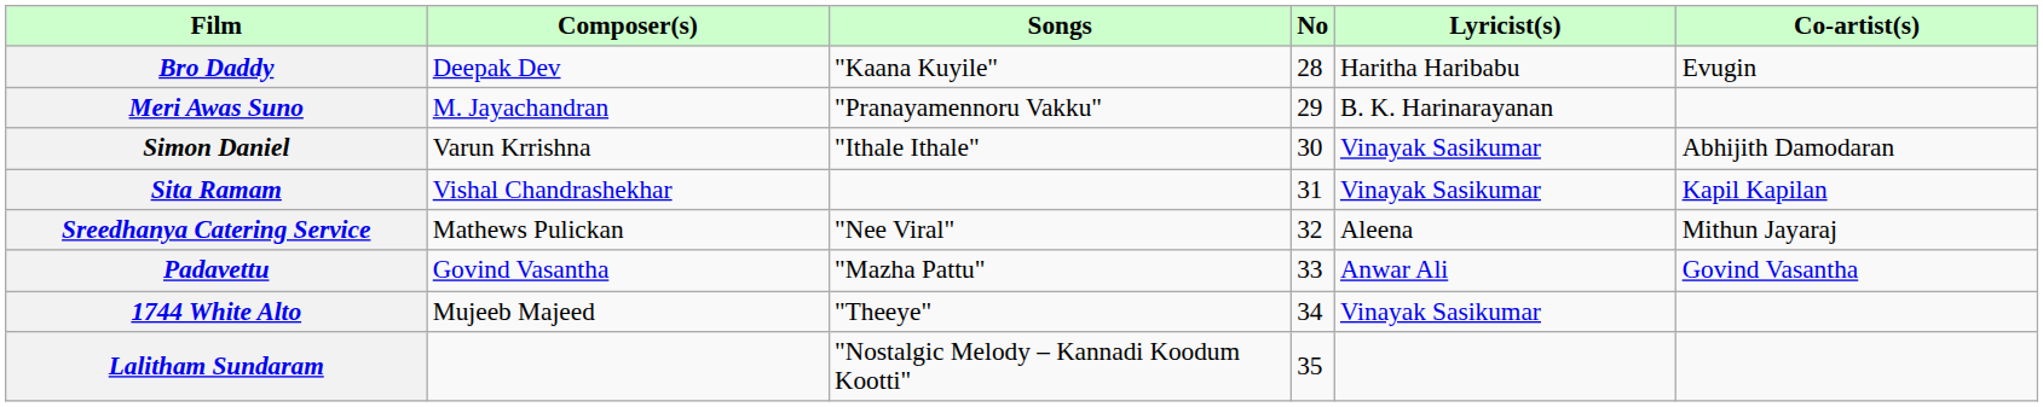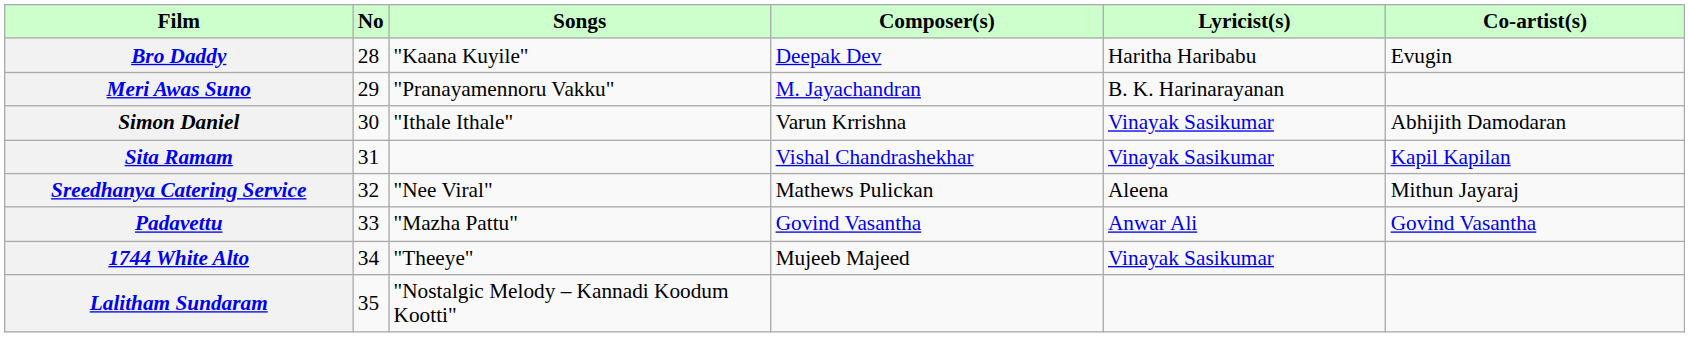columns swapped: No <-> Composer(s)
